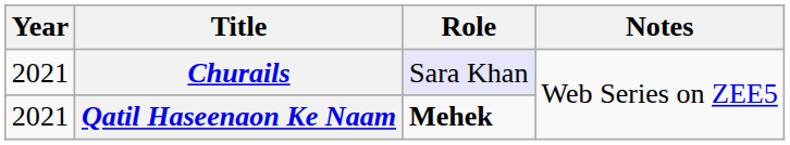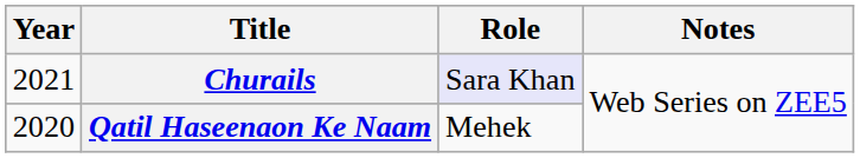Qatil Haseenaon Ke Naam | Year: 2021 -> 2020
Qatil Haseenaon Ke Naam | Role: bold -> normal
